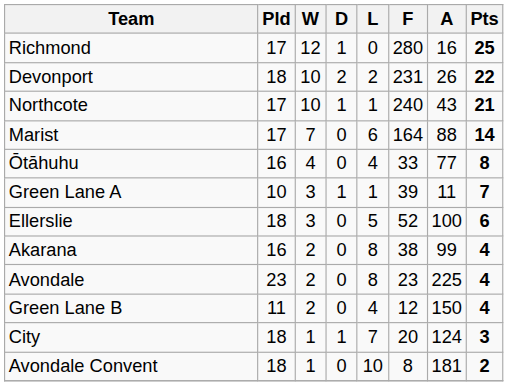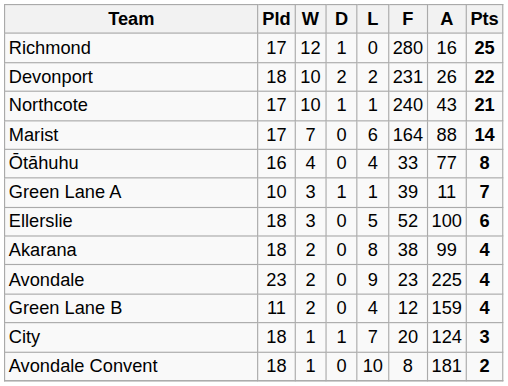Akarana | Pld: 16 -> 18
Avondale | L: 8 -> 9
Green Lane B | A: 150 -> 159
